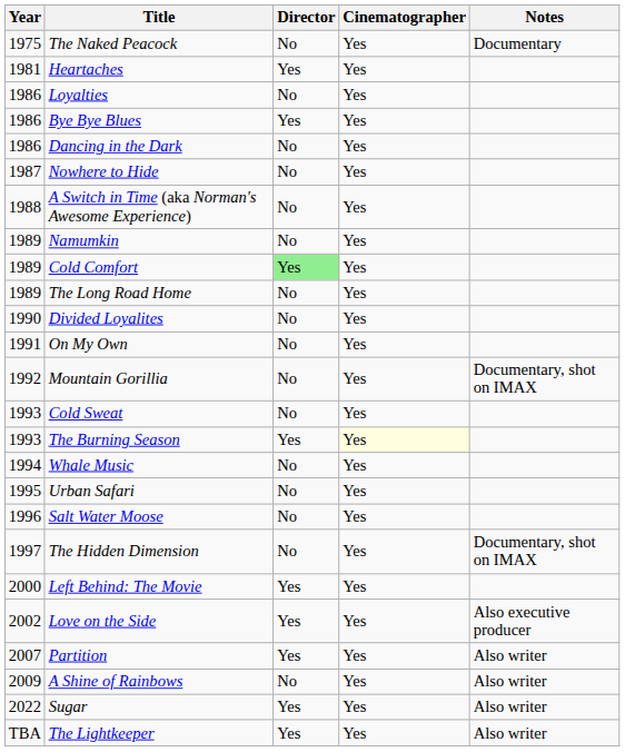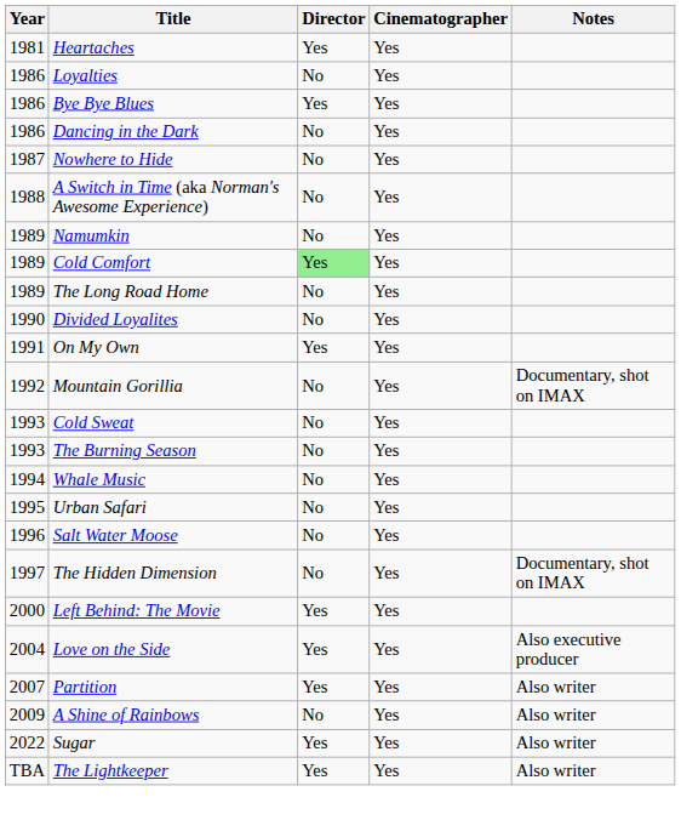- row: 1975 | The Naked Peacock | No | Yes | Documentary
On My Own | Director: No -> Yes
The Burning Season | Director: Yes -> No
The Burning Season | Cinematographer: lightyellow background -> no background
Love on the Side | Year: 2002 -> 2004
